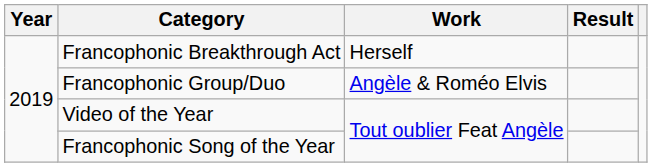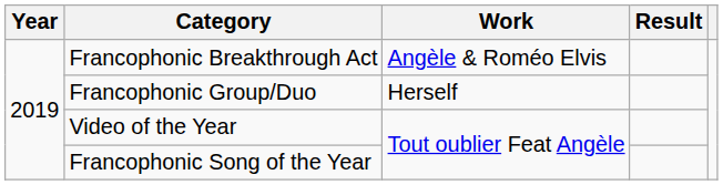Francophonic Breakthrough Act | Work: Herself -> Angèle & Roméo Elvis
Francophonic Group/Duo | Work: Angèle & Roméo Elvis -> Herself
